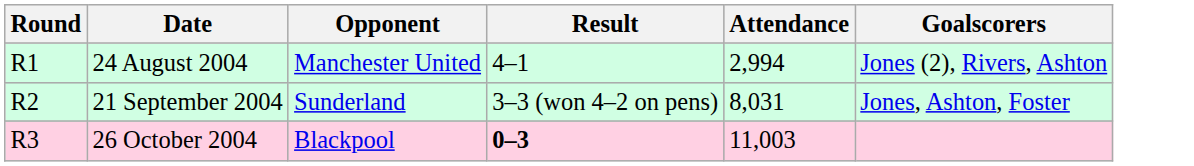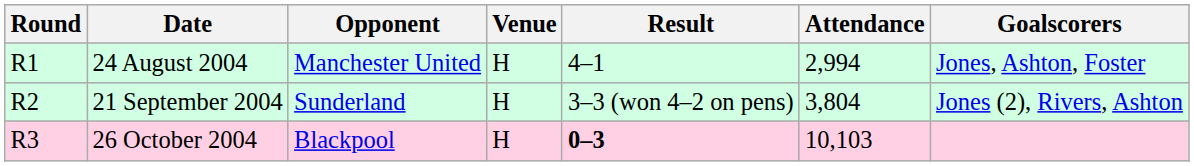+ column: Venue | H | H | H
24 August 2004 | Goalscorers: Jones (2), Rivers, Ashton -> Jones, Ashton, Foster
21 September 2004 | Attendance: 8,031 -> 3,804
21 September 2004 | Goalscorers: Jones, Ashton, Foster -> Jones (2), Rivers, Ashton
26 October 2004 | Attendance: 11,003 -> 10,103
